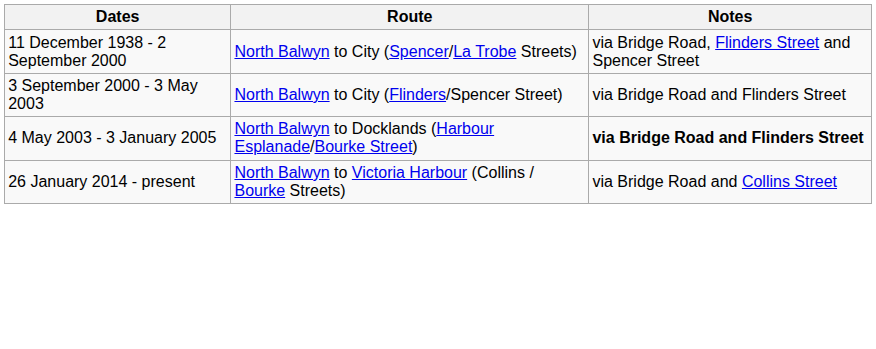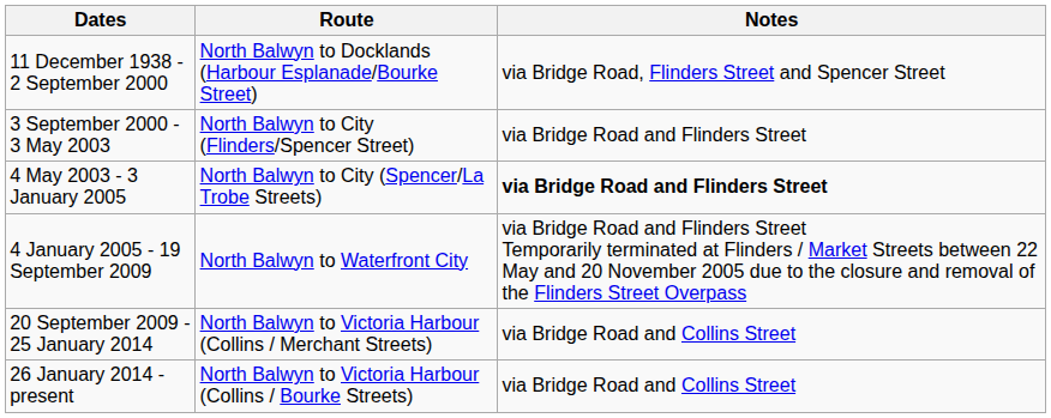11 December 1938 - 2 September 2000 | Route: North Balwyn to City (Spencer/La Trobe Streets) -> North Balwyn to Docklands (Harbour Esplanade/Bourke Street)
4 May 2003 - 3 January 2005 | Route: North Balwyn to Docklands (Harbour Esplanade/Bourke Street) -> North Balwyn to City (Spencer/La Trobe Streets)
+ row: 4 January 2005 - 19 September 2009 | North Balwyn to Waterfront City | via Bridge Road and Flinders Street Temporarily terminated at Flinders / Market Streets between 22 May and 20 November 2005 due to the closure and removal of the Flinders Street Overpass
+ row: 20 September 2009 - 25 January 2014 | North Balwyn to Victoria Harbour (Collins / Merchant Streets) | via Bridge Road and Collins Street
